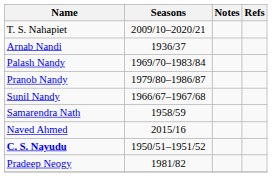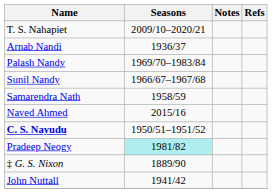- row: Pranob Nandy | 1979/80–1986/87
Pradeep Neogy | Seasons: no background -> paleturquoise background
+ row: ‡ G. S. Nixon | 1889/90
+ row: John Nuttall | 1941/42
